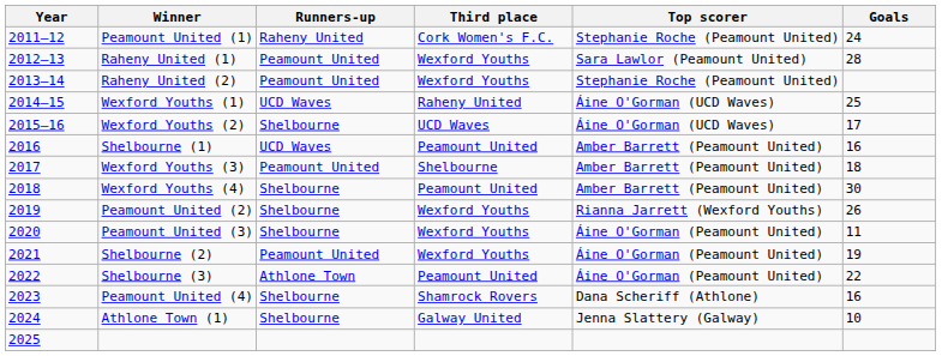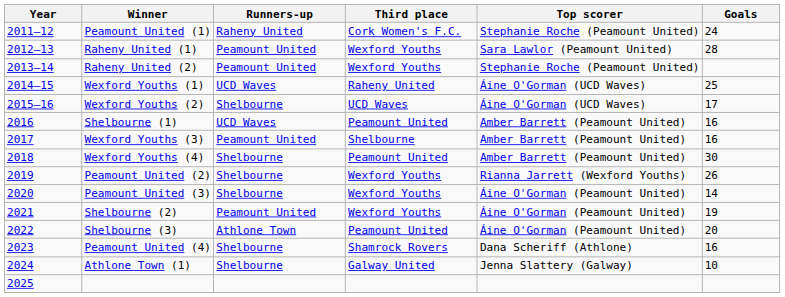Wexford Youths (3) | Goals: 18 -> 16
Peamount United (3) | Goals: 11 -> 14
Shelbourne (3) | Goals: 22 -> 20
